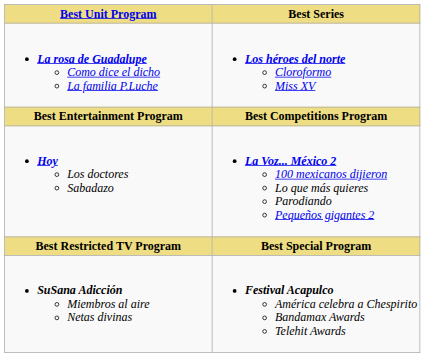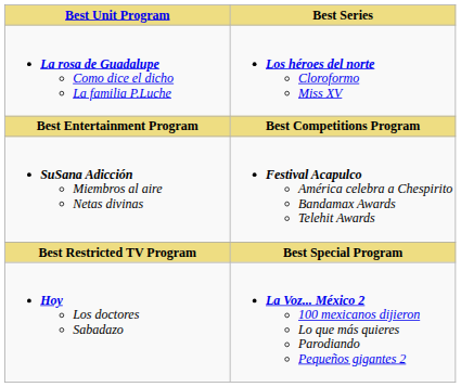rows swapped: Hoy Los doctores Sabadazo <-> SuSana Adicción Miembros al aire Netas divinas
